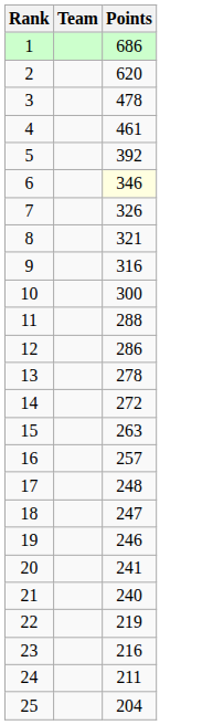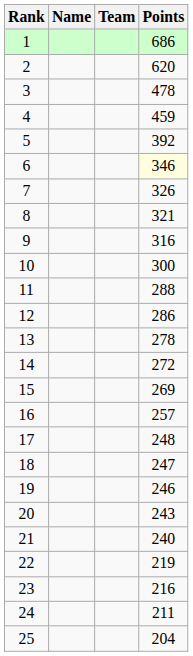+ column: Name
4 | Points: 461 -> 459
15 | Points: 263 -> 269
20 | Points: 241 -> 243
